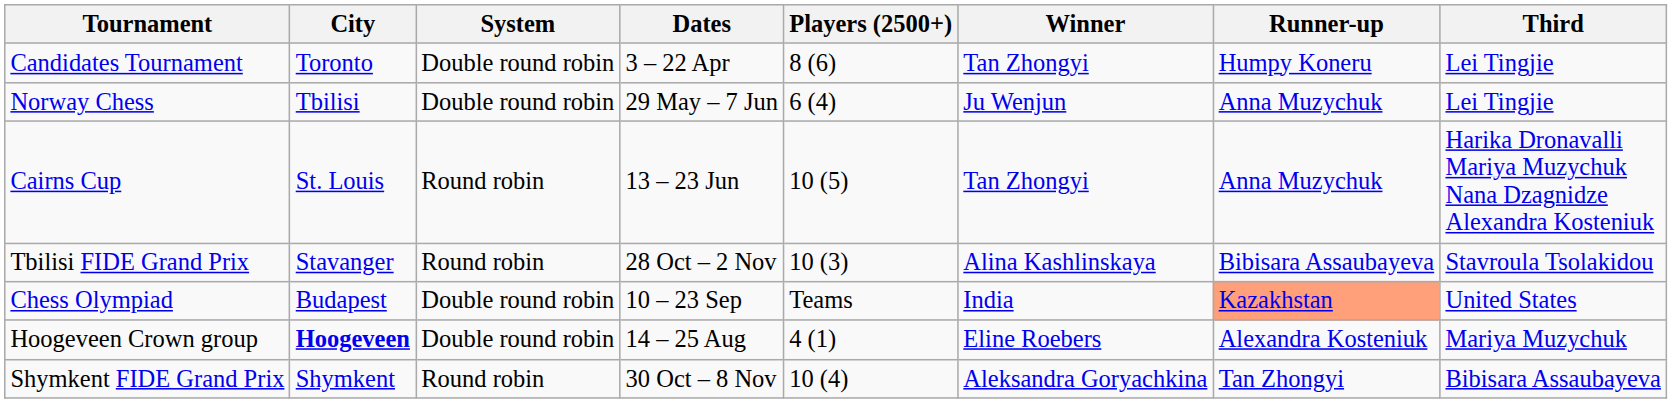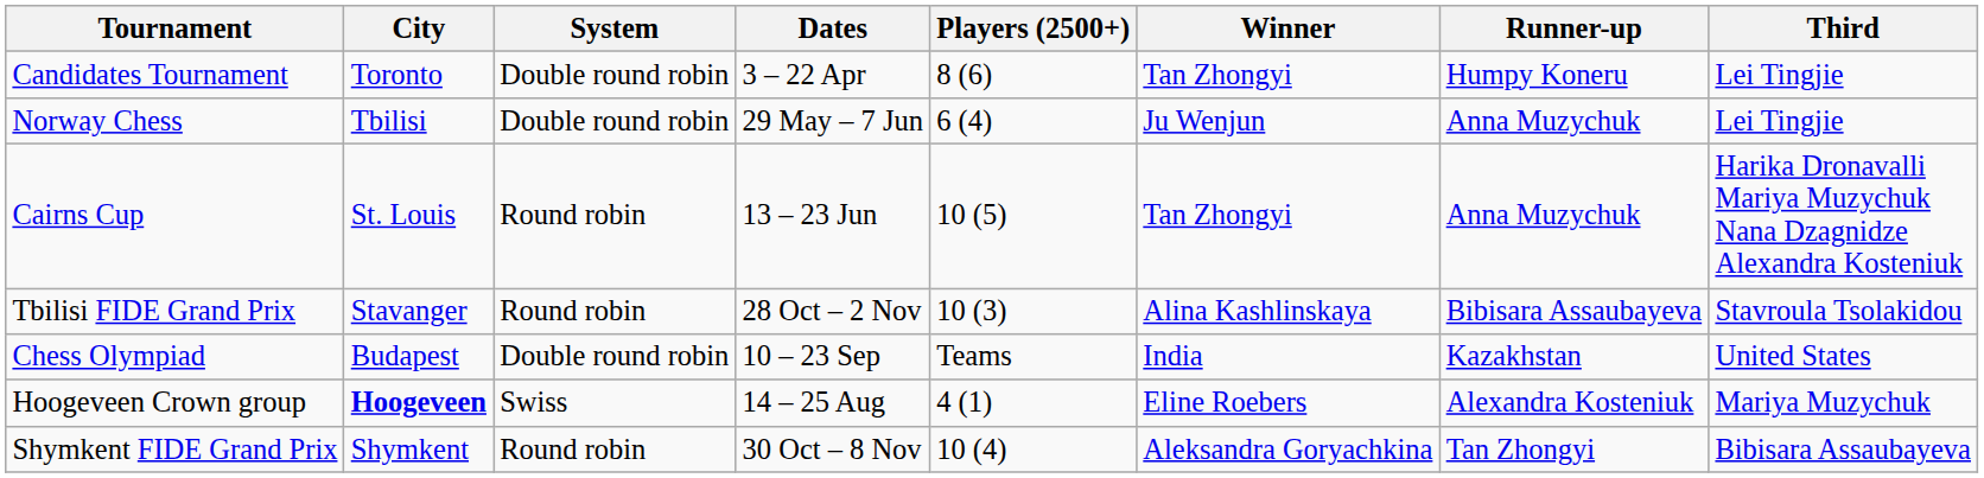Chess Olympiad | Runner-up: lightsalmon background -> no background
Hoogeveen Crown group | System: Double round robin -> Swiss
